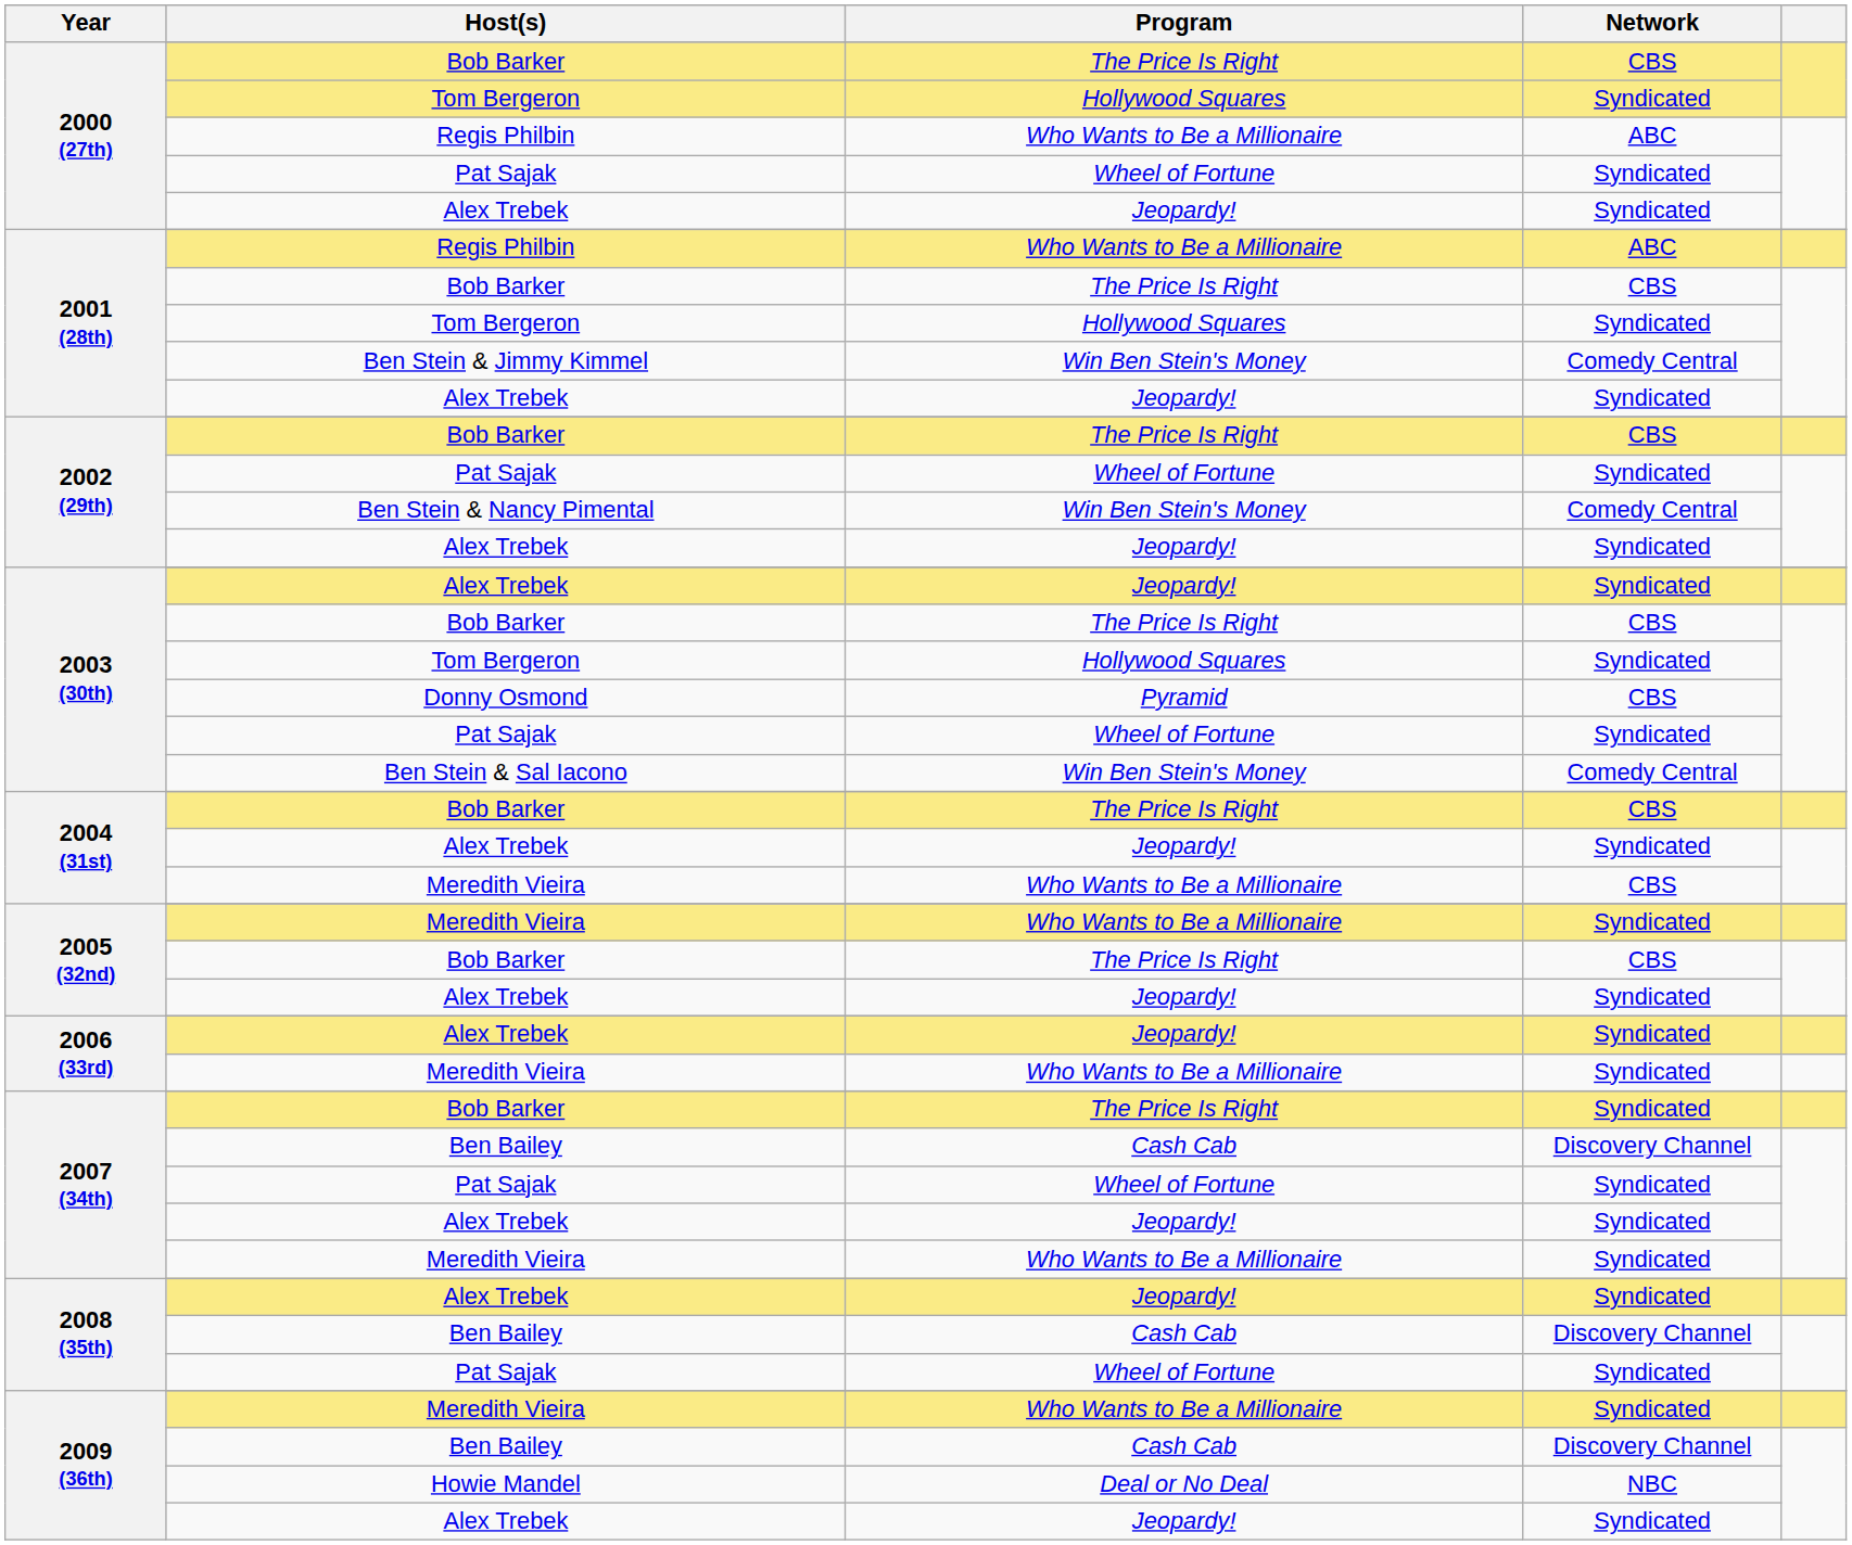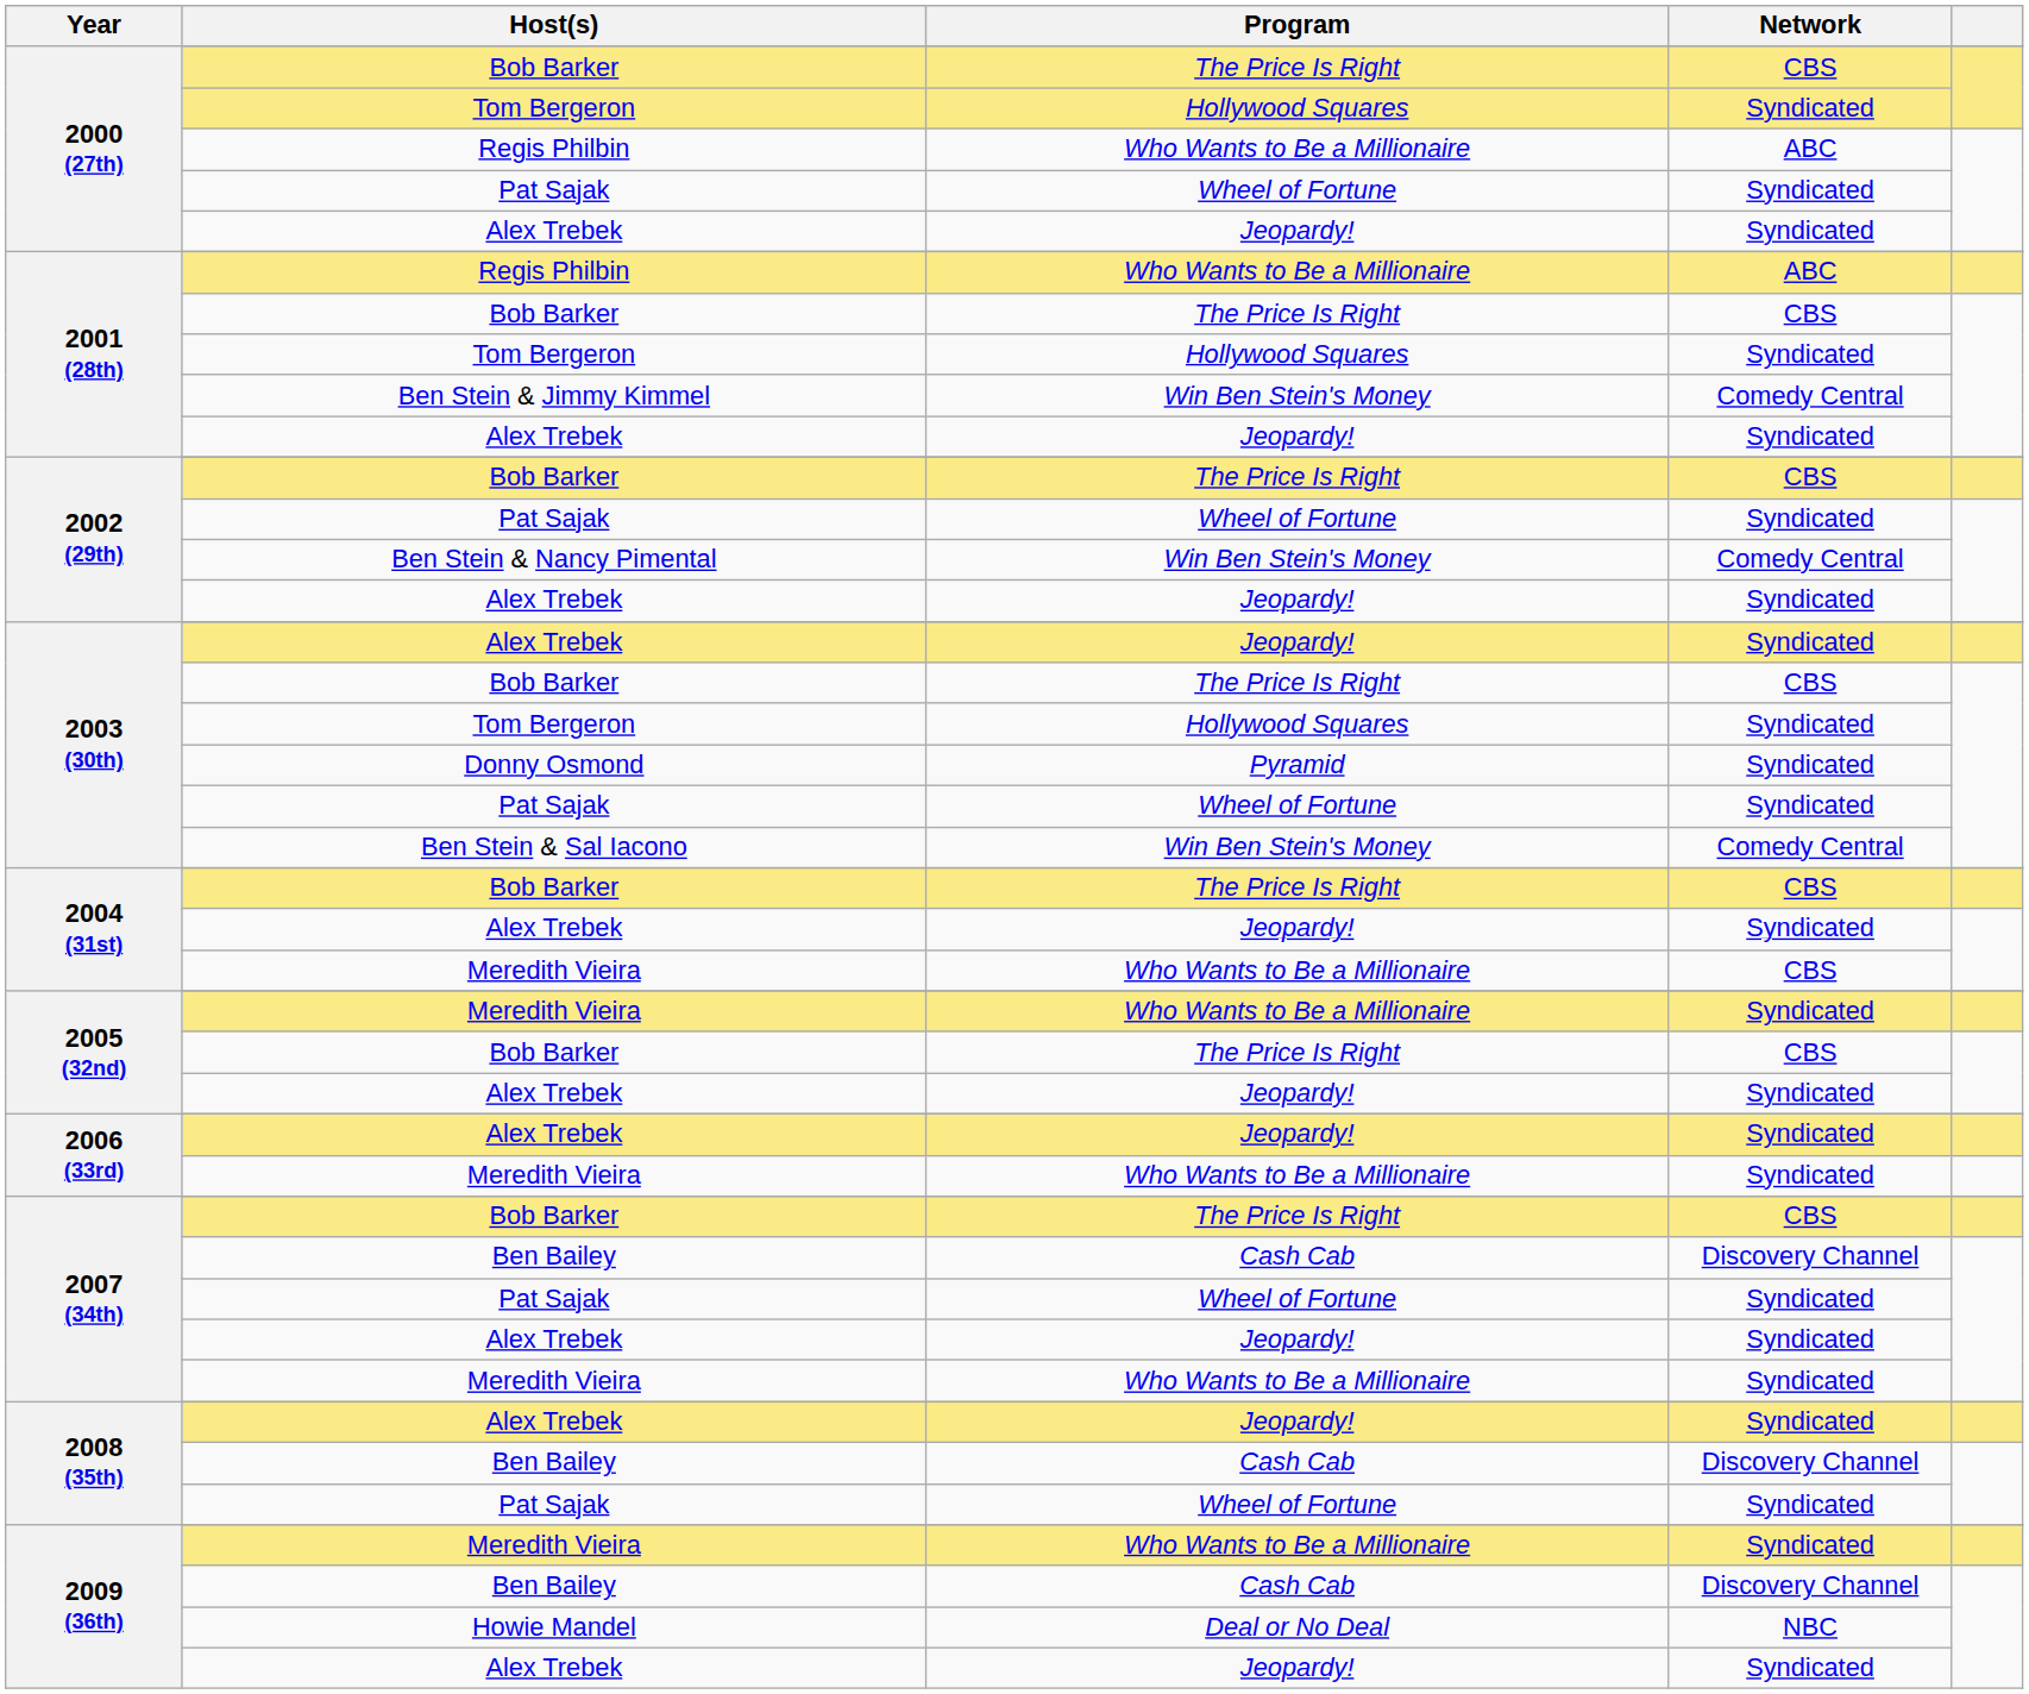Donny Osmond | Network: CBS -> Syndicated
2007 (34th) / Bob Barker | Network: Syndicated -> CBS
